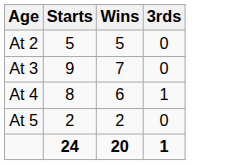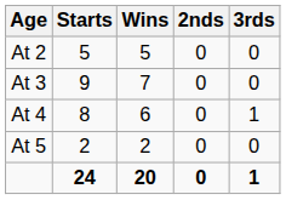+ column: 2nds | 0 | 0 | 0 | 0 | 0
